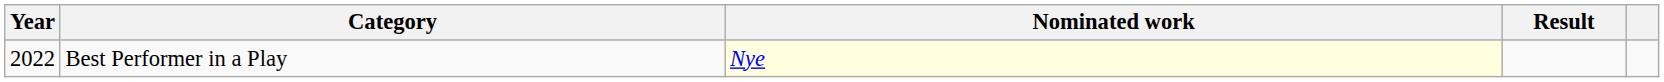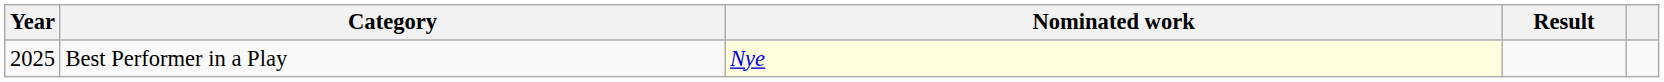Best Performer in a Play | Year: 2022 -> 2025
